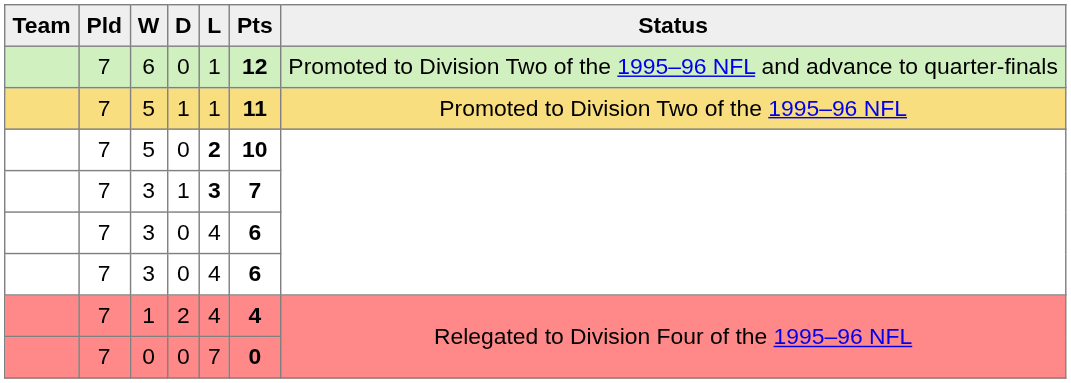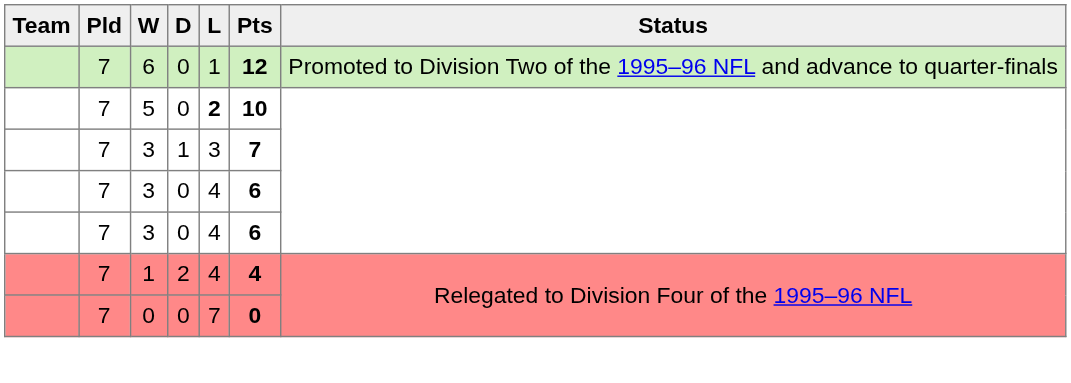- row: 7 | 5 | 1 | 1 | 11 | Promoted to Division Two of the 1995–96 NFL
3 / 1 | L: bold -> normal
